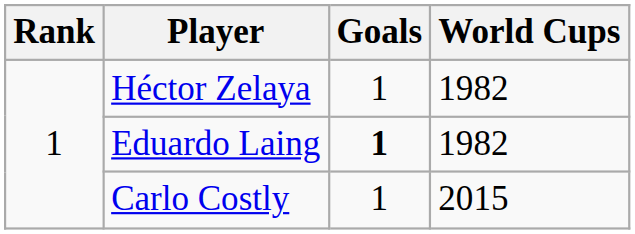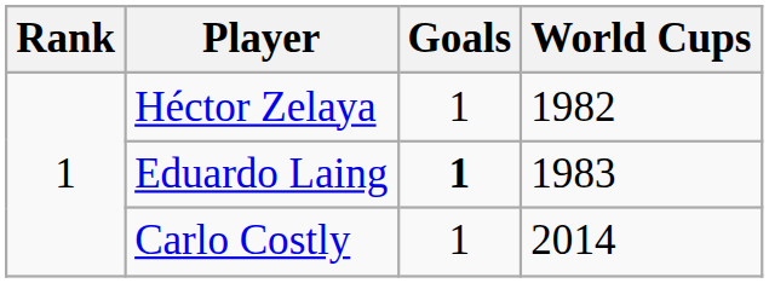Eduardo Laing | World Cups: 1982 -> 1983
Carlo Costly | World Cups: 2015 -> 2014
